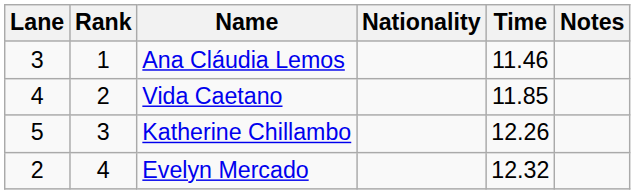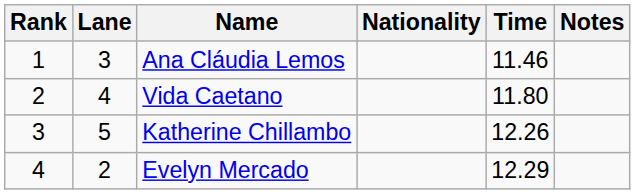columns swapped: Rank <-> Lane
Vida Caetano | Time: 11.85 -> 11.80
Evelyn Mercado | Time: 12.32 -> 12.29
